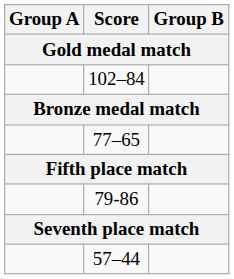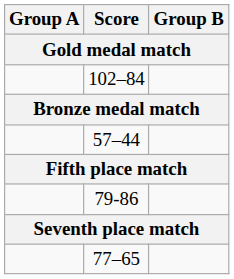rows swapped: 57–44 <-> 77–65
